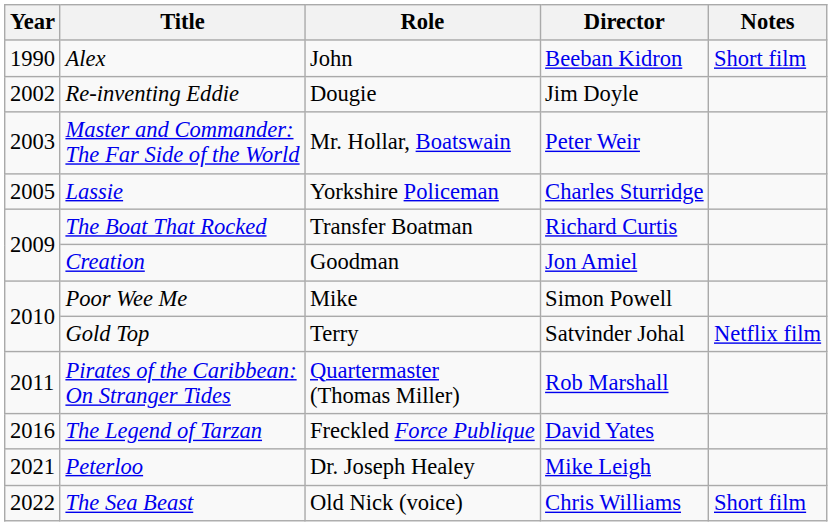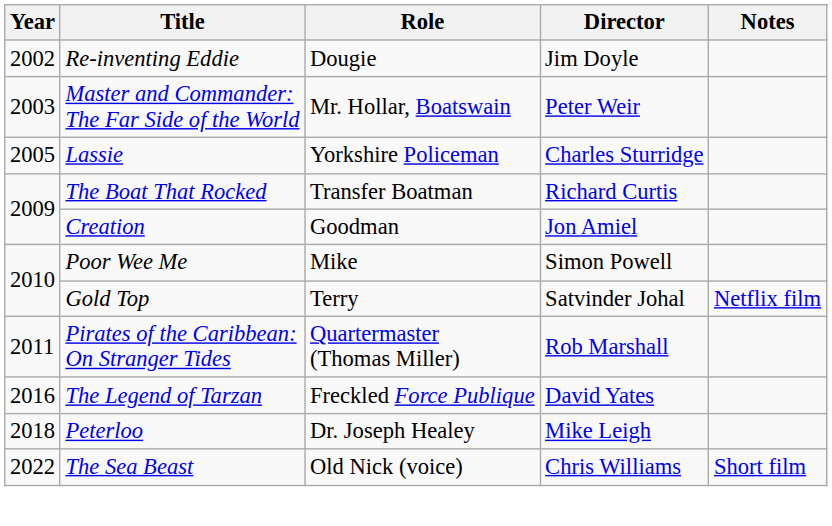- row: 1990 | Alex | John | Beeban Kidron | Short film
Peterloo | Year: 2021 -> 2018
